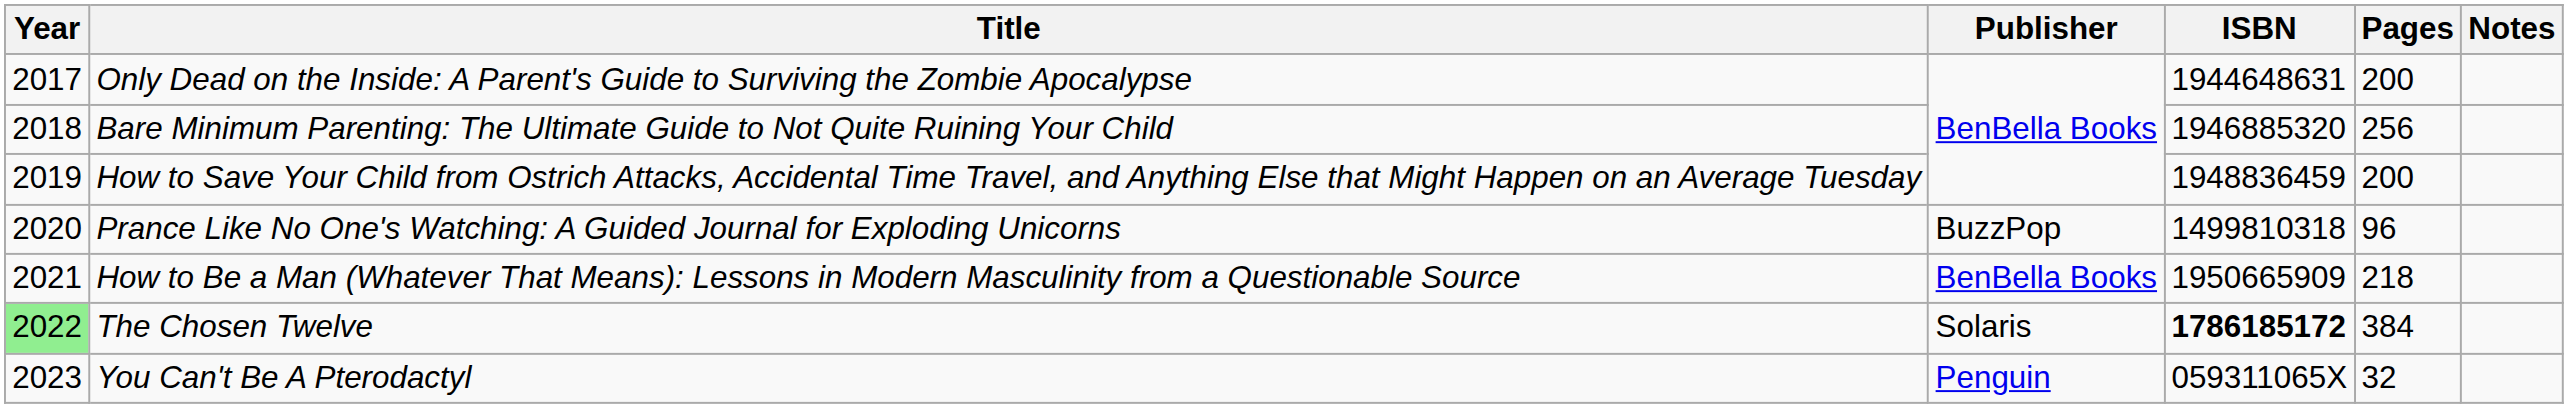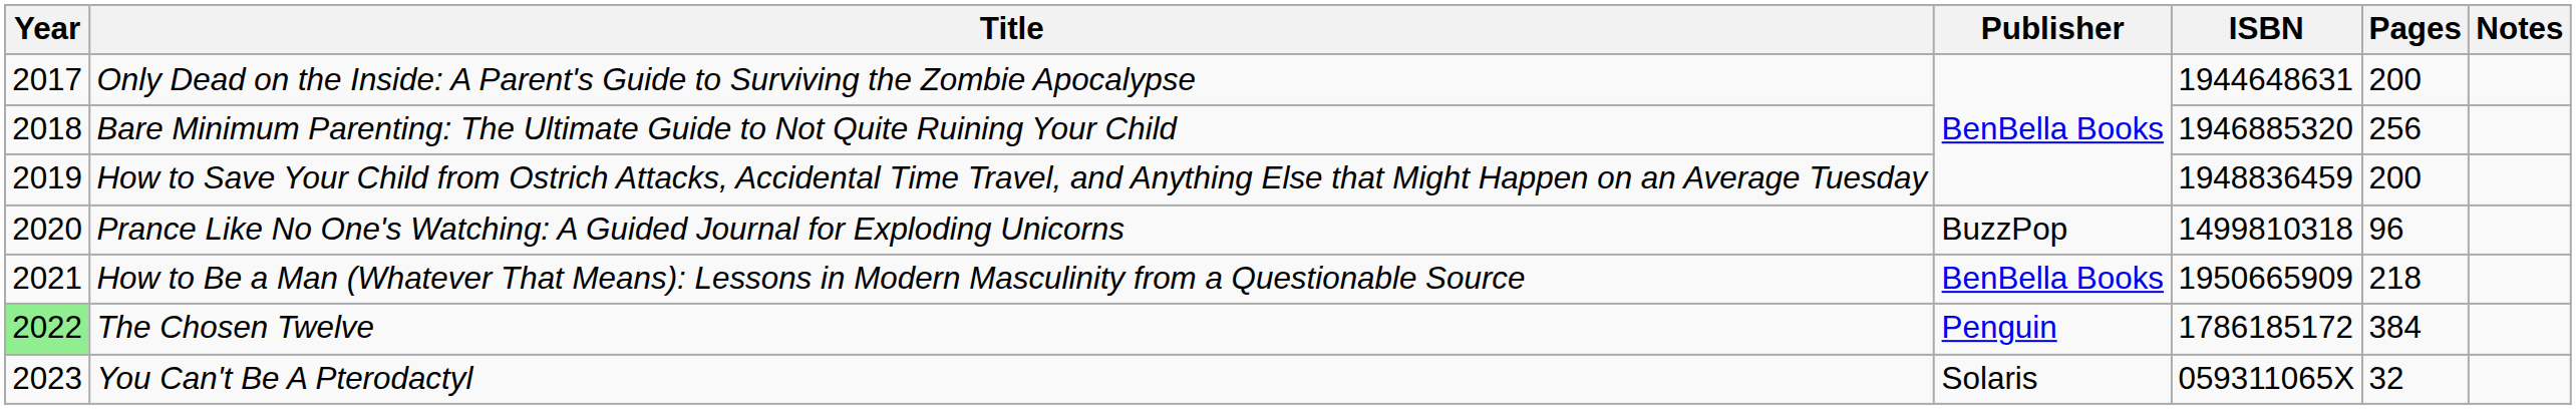The Chosen Twelve | Publisher: Solaris -> Penguin
The Chosen Twelve | ISBN: bold -> normal
You Can't Be A Pterodactyl | Publisher: Penguin -> Solaris
